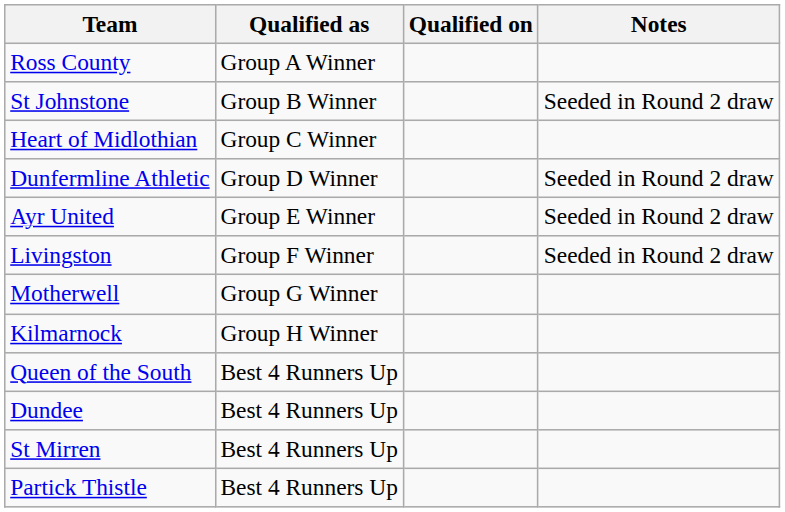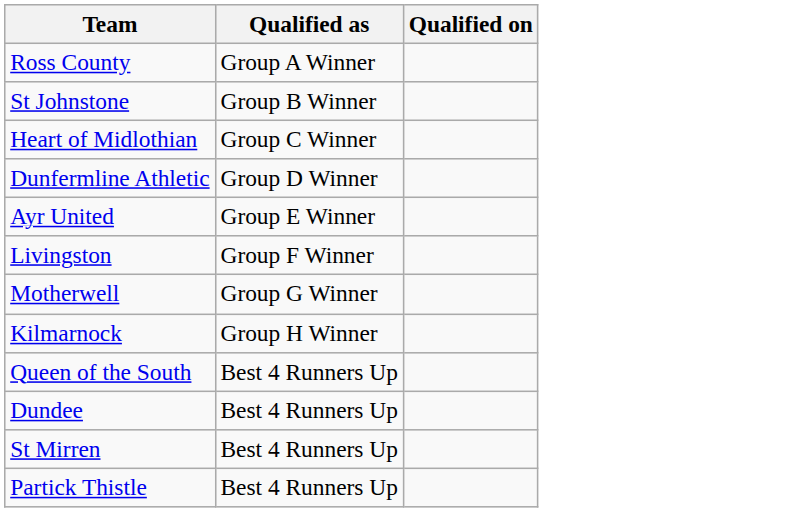- column: Notes | Seeded in Round 2 draw | Seeded in Round 2 draw | Seeded in Round 2 draw | Seeded in Round 2 draw
